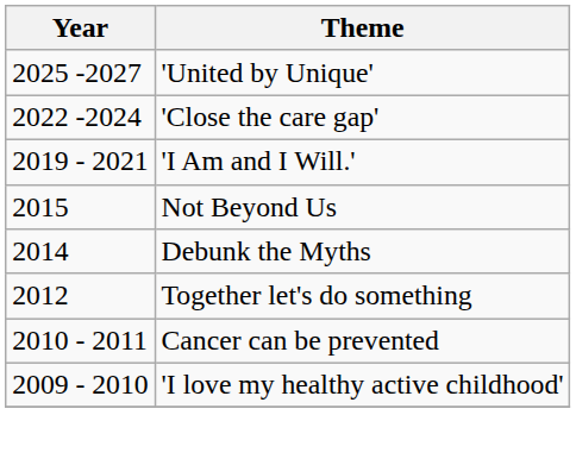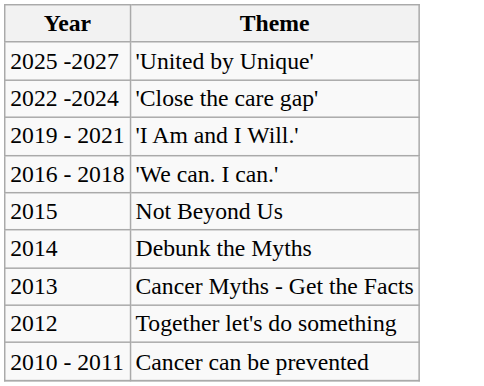+ row: 2016 - 2018 | 'We can. I can.'
+ row: 2013 | Cancer Myths - Get the Facts
- row: 2009 - 2010 | 'I love my healthy active childhood'
